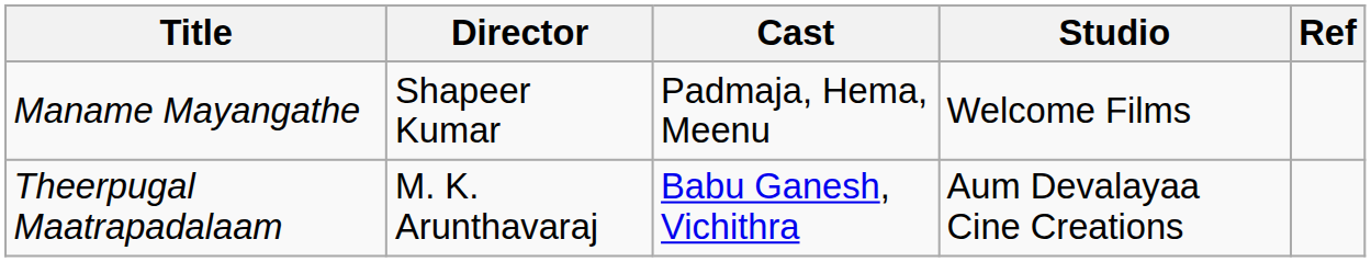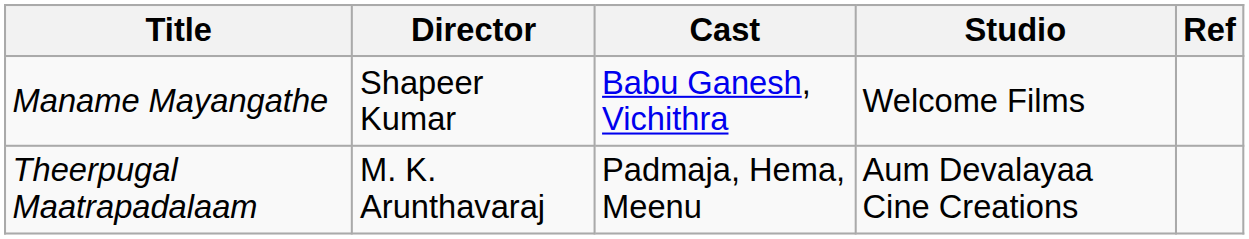Maname Mayangathe | Cast: Padmaja, Hema, Meenu -> Babu Ganesh, Vichithra
Theerpugal Maatrapadalaam | Cast: Babu Ganesh, Vichithra -> Padmaja, Hema, Meenu
